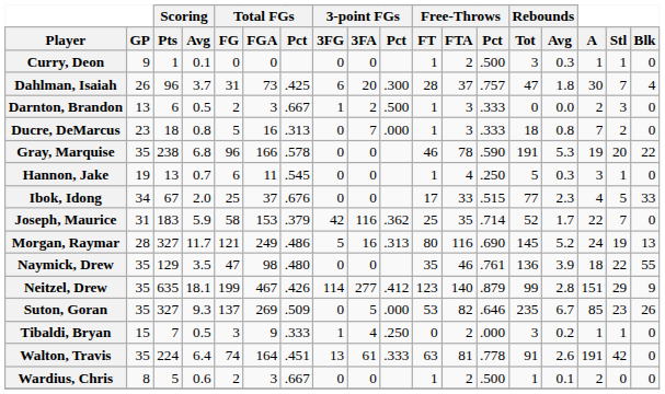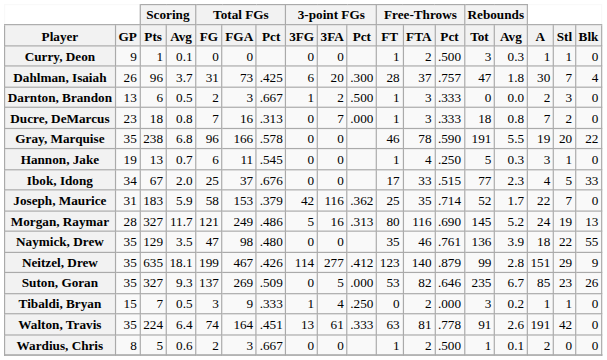Ducre, DeMarcus | Total FGs / FG: 5 -> 7
Gray, Marquise | Rebounds / Avg: 5.3 -> 5.5
